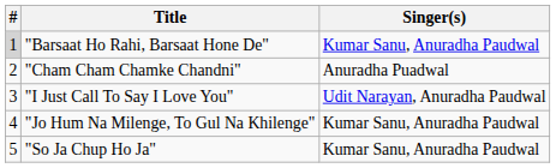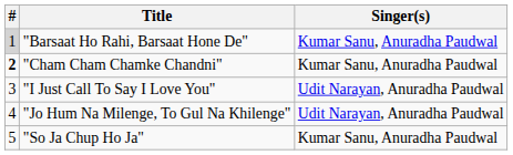"Cham Cham Chamke Chandni" | #: normal -> bold
"Cham Cham Chamke Chandni" | Singer(s): Anuradha Puadwal -> Kumar Sanu, Anuradha Paudwal
"Jo Hum Na Milenge, To Gul Na Khilenge" | Singer(s): Kumar Sanu, Anuradha Paudwal -> Udit Narayan, Anuradha Paudwal
